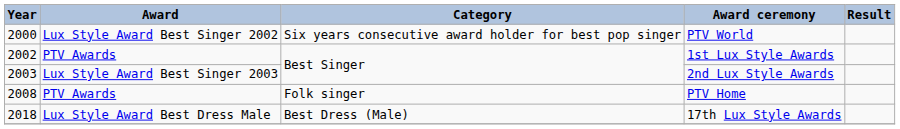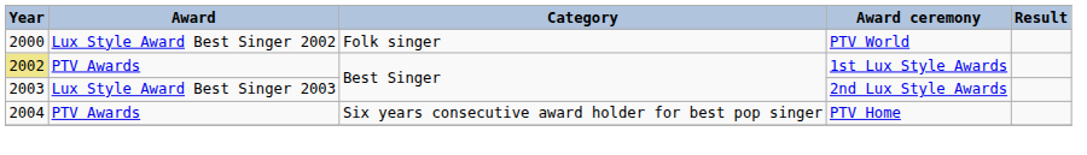PTV World | Category: Six years consecutive award holder for best pop singer -> Folk singer
1st Lux Style Awards | Year: no background -> khaki background
PTV Home | Year: 2008 -> 2004
PTV Home | Category: Folk singer -> Six years consecutive award holder for best pop singer
- row: 2018 | Lux Style Award Best Dress Male | Best Dress (Male) | 17th Lux Style Awards
